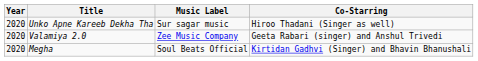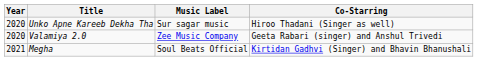Megha | Year: 2020 -> 2021
